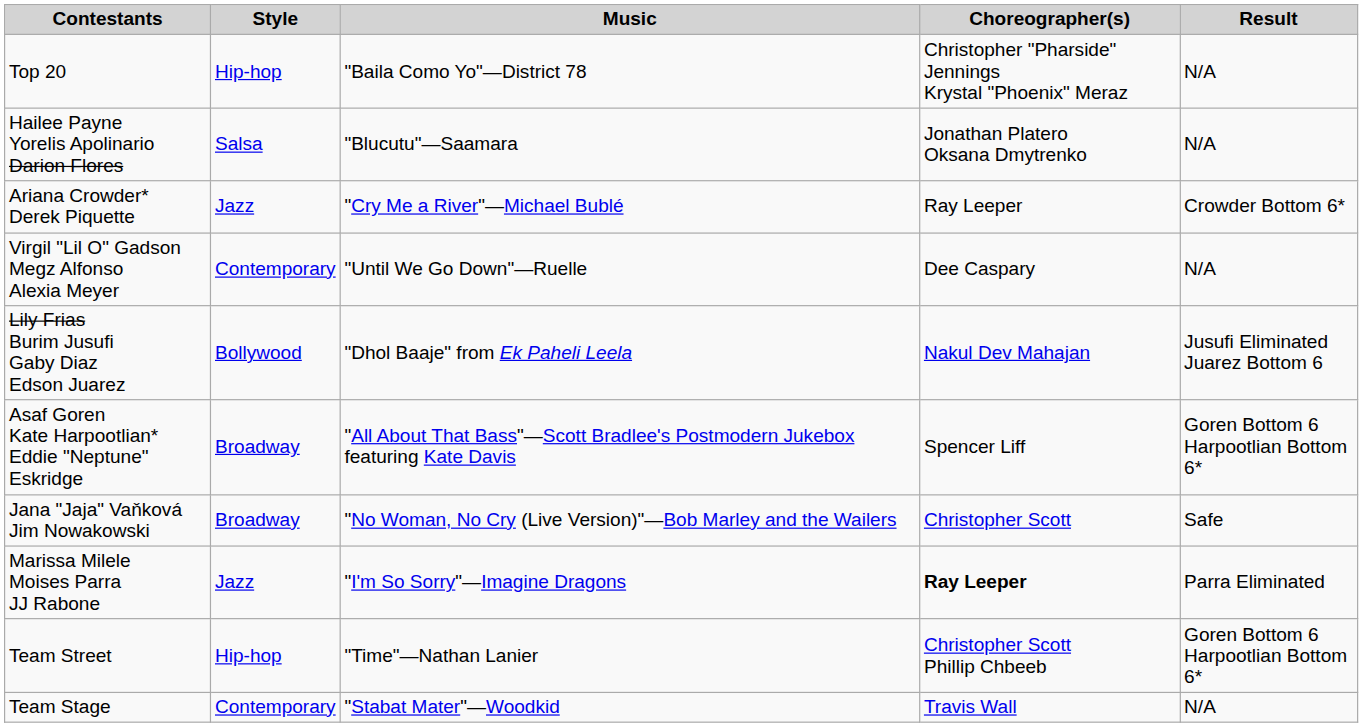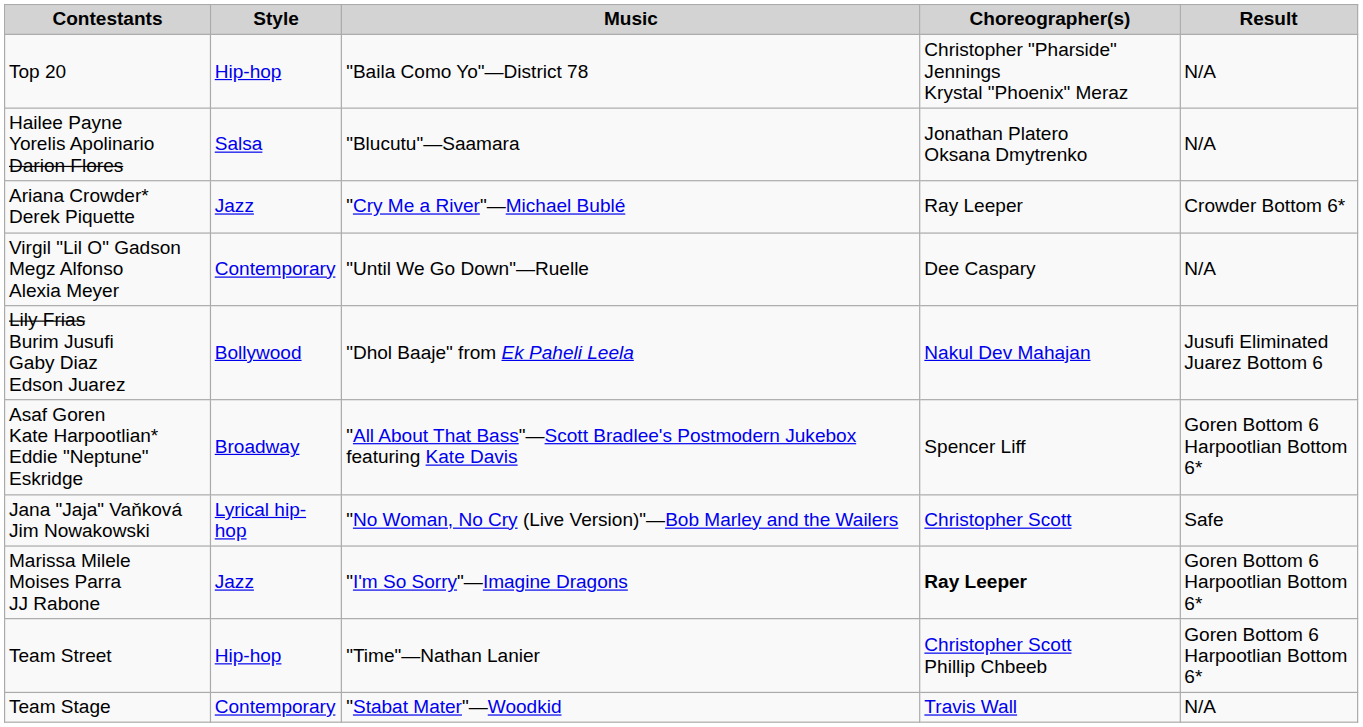Jana "Jaja" Vaňková Jim Nowakowski | Style: Broadway -> Lyrical hip-hop
Marissa Milele Moises Parra JJ Rabone | Result: Parra Eliminated -> Goren Bottom 6 Harpootlian Bottom 6*
